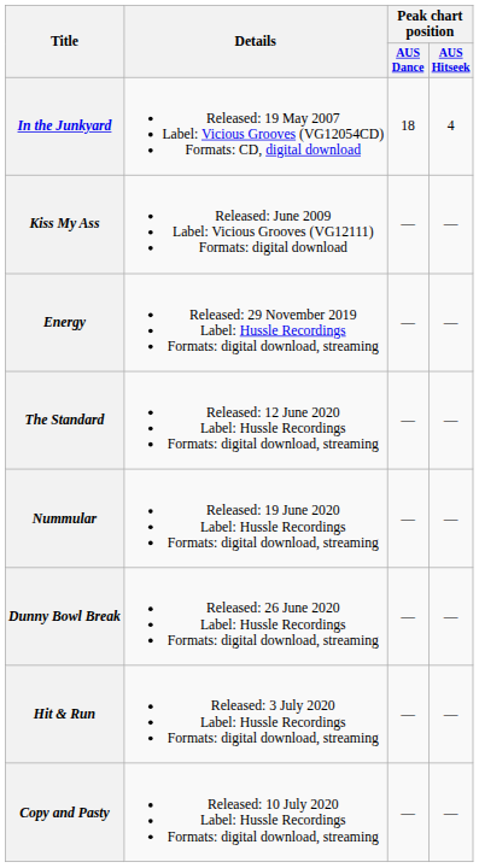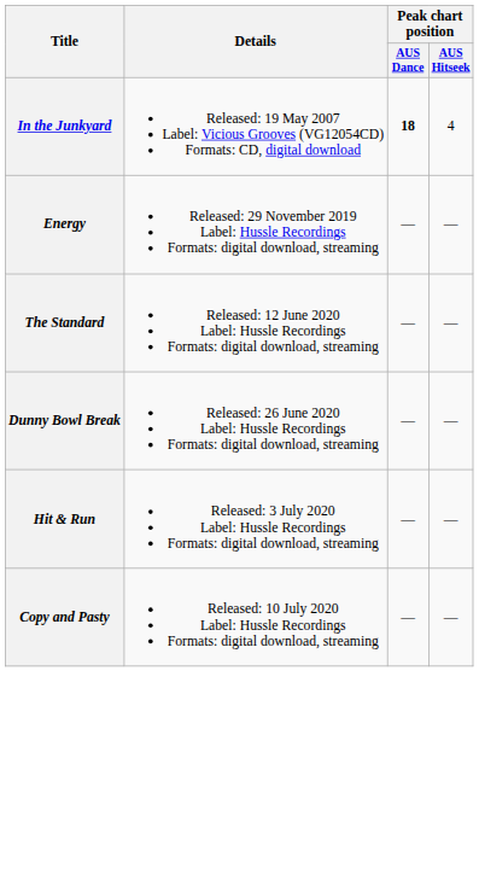In the Junkyard | Peak chart position / AUS Dance: normal -> bold
- row: Kiss My Ass | Released: June 2009 Label: Vicious Grooves (VG12111) Formats: digital download | — | —
- row: Nummular | Released: 19 June 2020 Label: Hussle Recordings Formats: digital download, streaming | — | —
